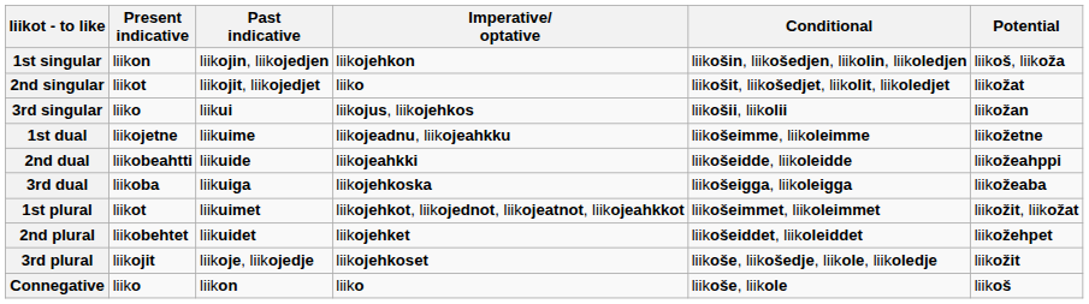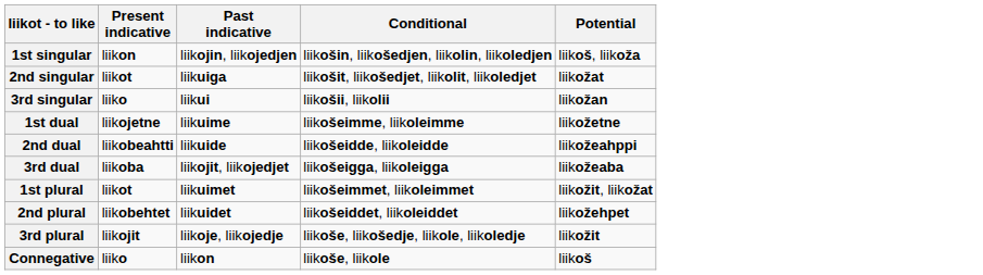- column: Imperative/ optative | liikojehkon | liiko | liikojus, liikojehkos | liikojeadnu, liikojeahkku | liikojeahkki | liikojehkoska | liikojehkot, liikojednot, liikojeatnot, liikojeahkkot | liikojehket | liikojehkoset | liiko
2nd singular | Past indicative: liikojit, liikojedjet -> liikuiga
3rd dual | Past indicative: liikuiga -> liikojit, liikojedjet
